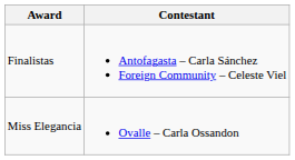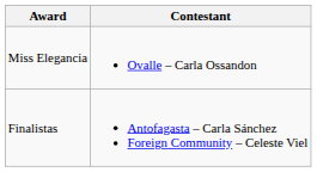rows swapped: Miss Elegancia <-> Finalistas
